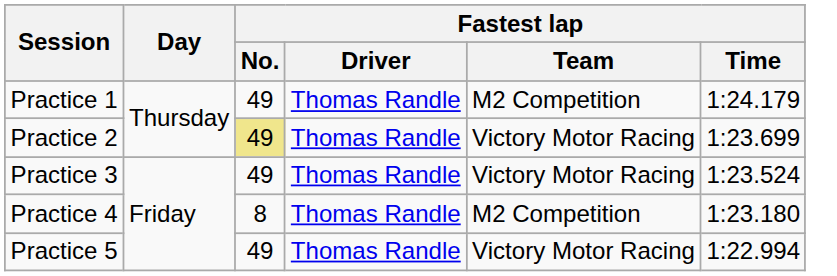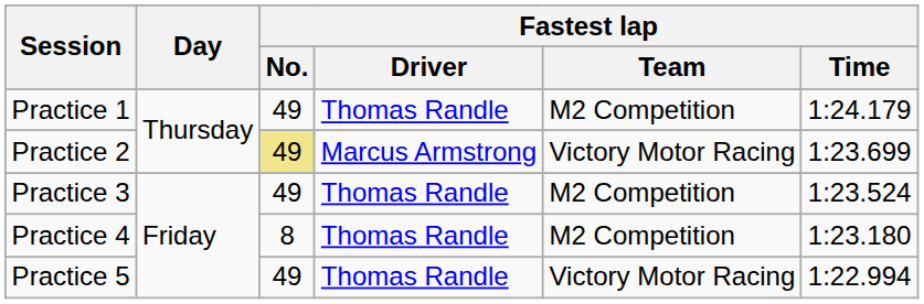Practice 2 | Fastest lap / Driver: Thomas Randle -> Marcus Armstrong
Practice 3 | Fastest lap / Team: Victory Motor Racing -> M2 Competition
